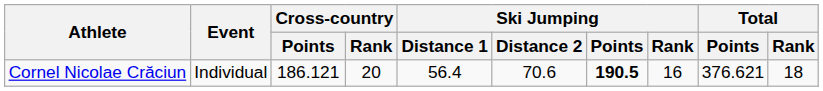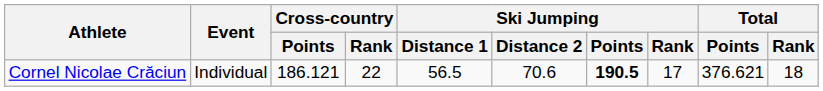Cornel Nicolae Crăciun | Cross-country / Rank: 20 -> 22
Cornel Nicolae Crăciun | Ski Jumping / Distance 1: 56.4 -> 56.5
Cornel Nicolae Crăciun | Ski Jumping / Rank: 16 -> 17
